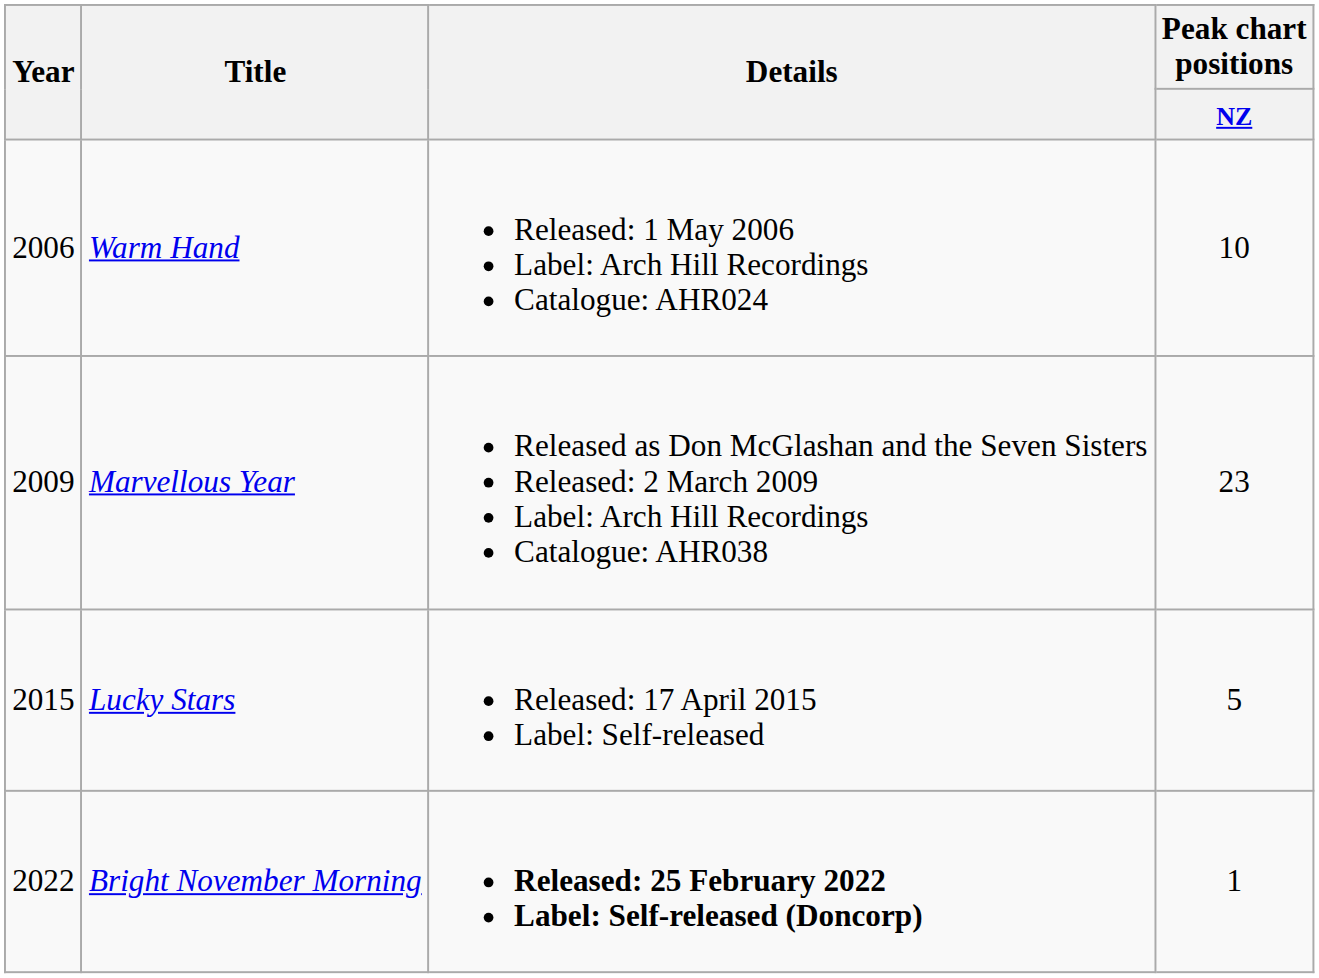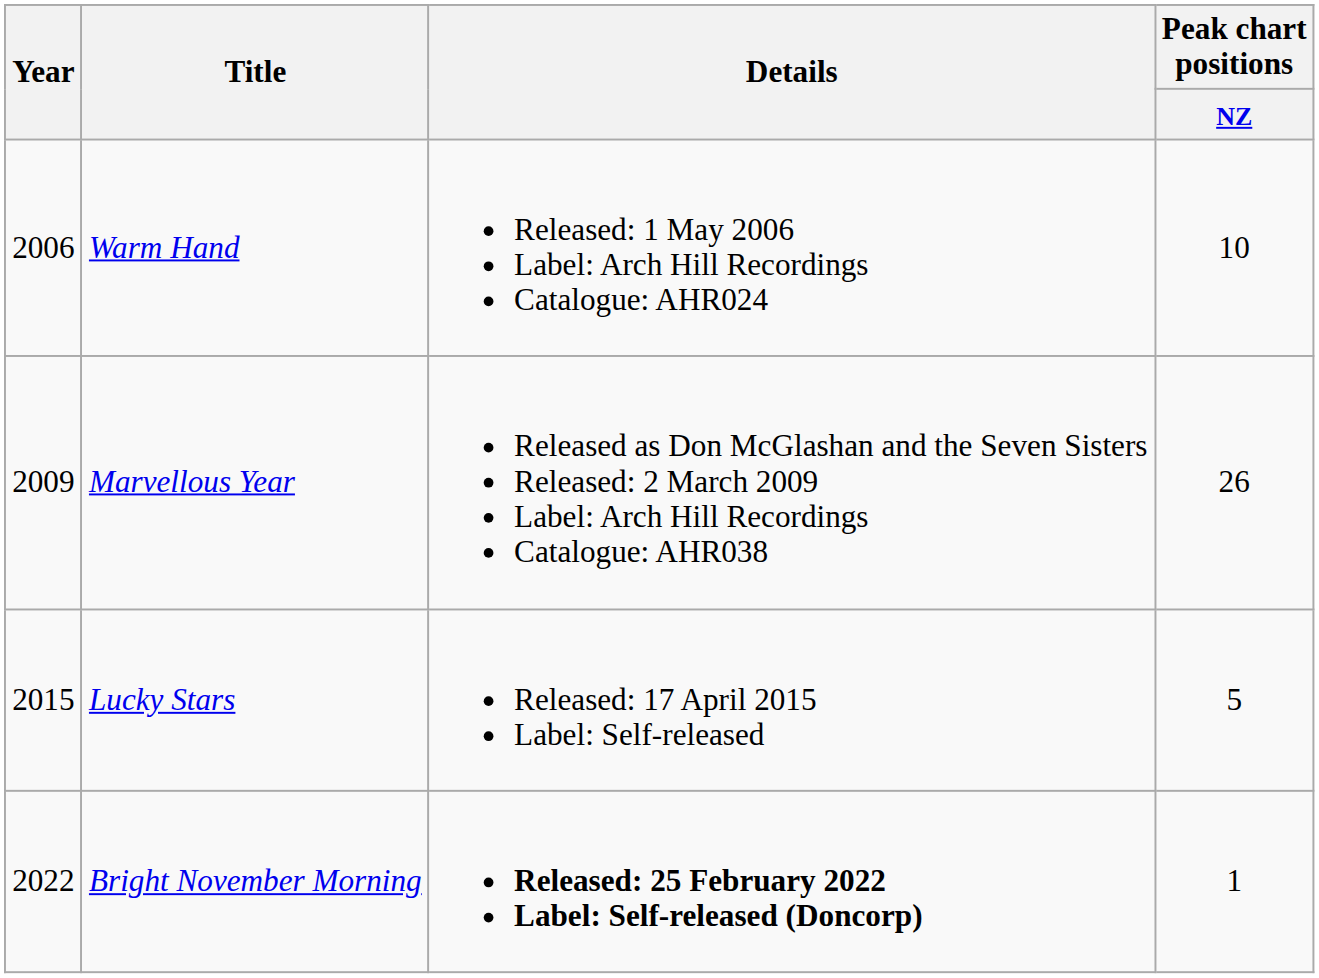Marvellous Year | Peak chart positions / NZ: 23 -> 26
